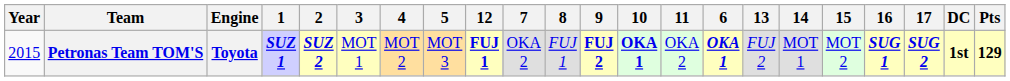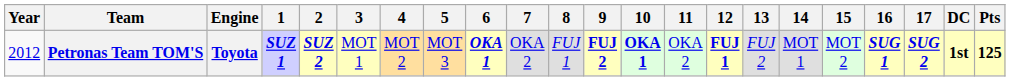columns swapped: 6 <-> 12
Petronas Team TOM'S | Year: 2015 -> 2012
Petronas Team TOM'S | Pts: 129 -> 125
